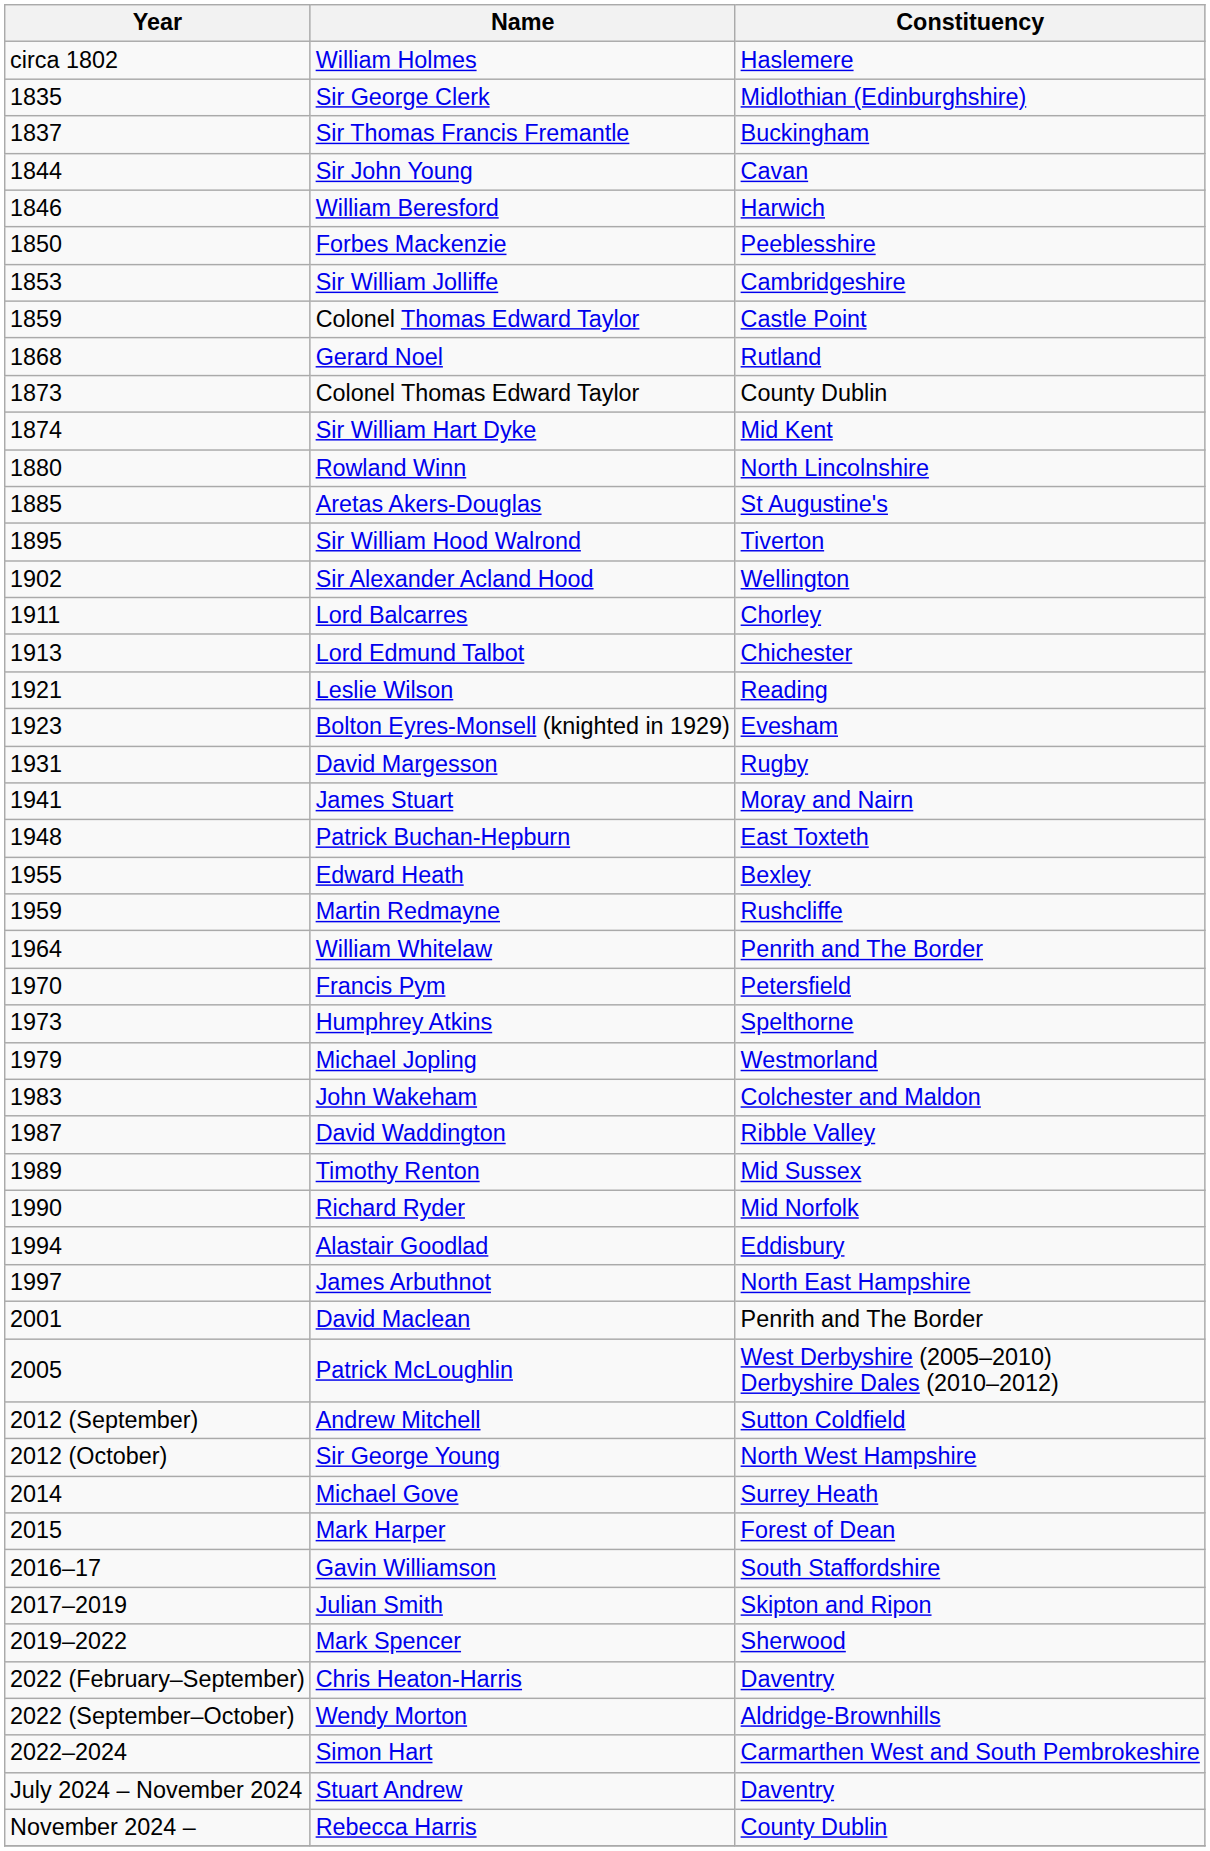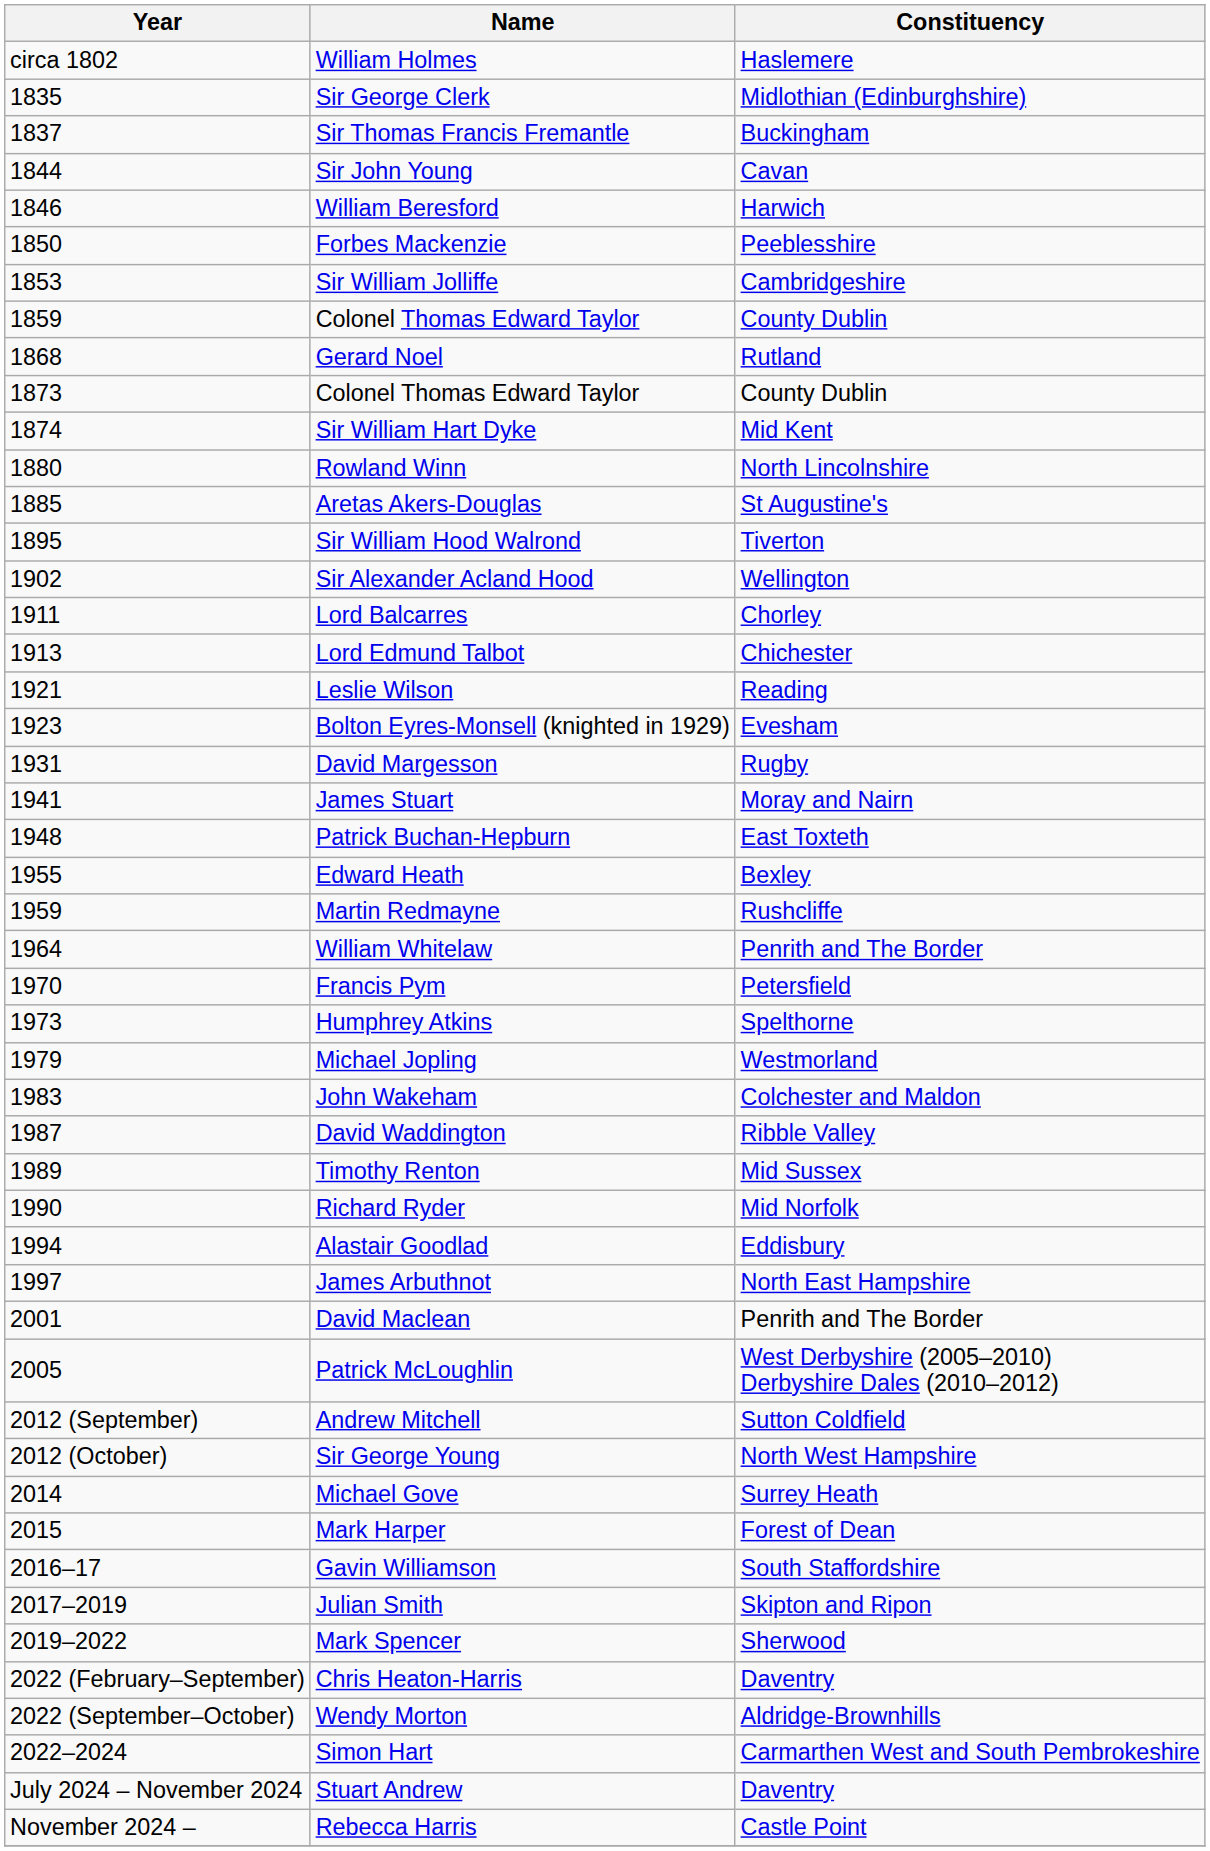1859 / Colonel Thomas Edward Taylor | Constituency: Castle Point -> County Dublin
Rebecca Harris | Constituency: County Dublin -> Castle Point
